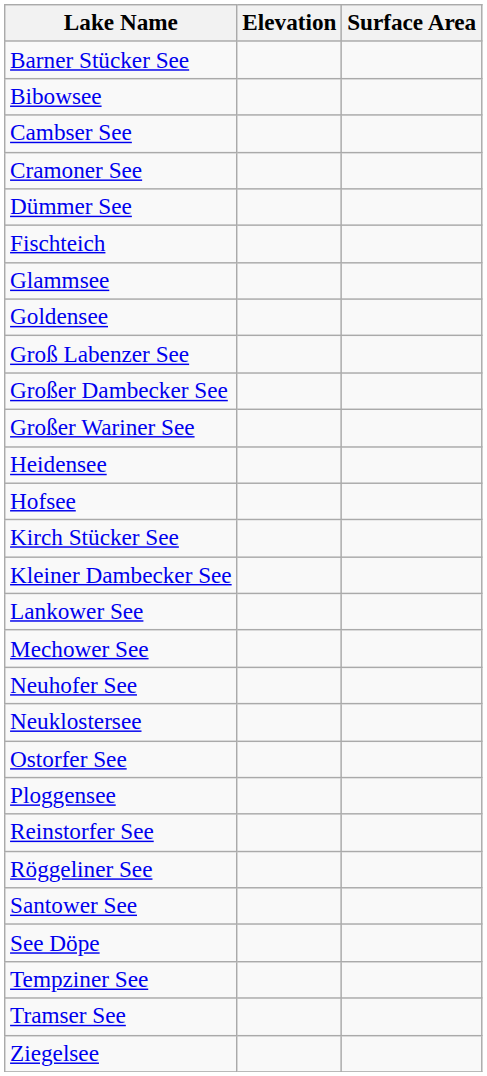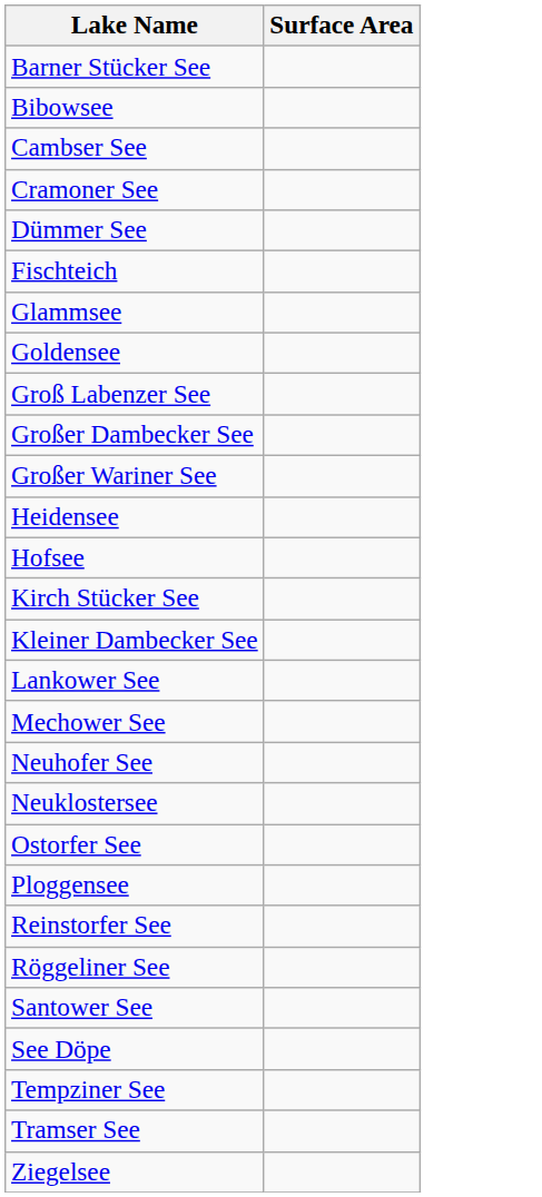- column: Elevation
